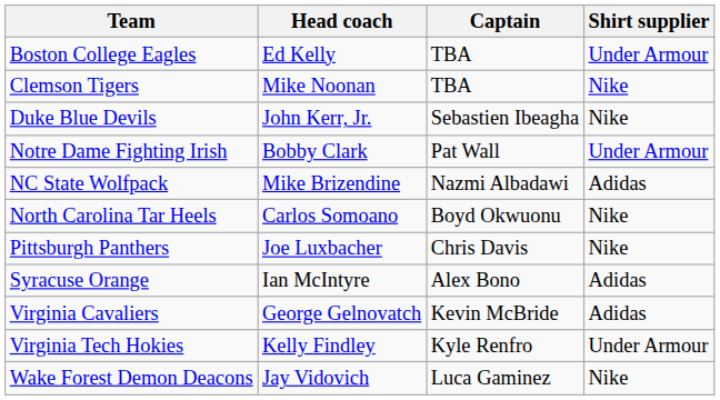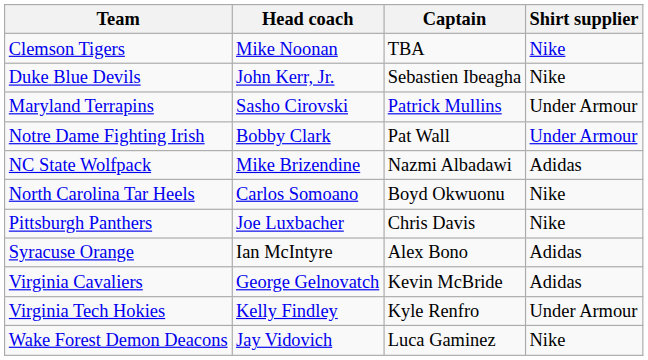- row: Boston College Eagles | Ed Kelly | TBA | Under Armour
+ row: Maryland Terrapins | Sasho Cirovski | Patrick Mullins | Under Armour
